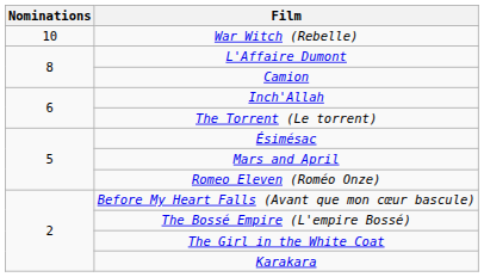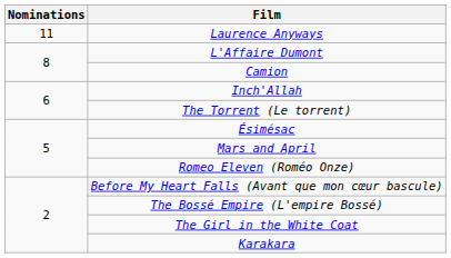+ row: 11 | Laurence Anyways
- row: 10 | War Witch (Rebelle)
